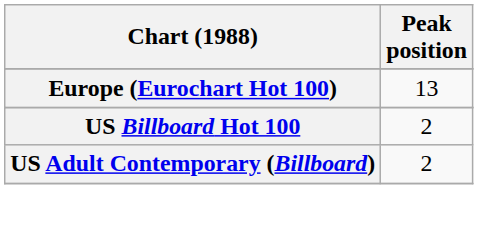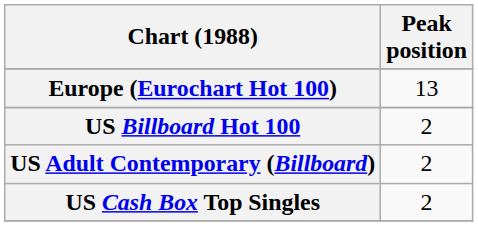+ row: US Cash Box Top Singles | 2
